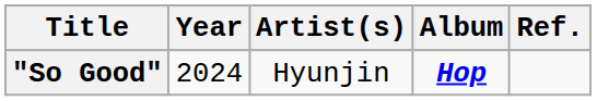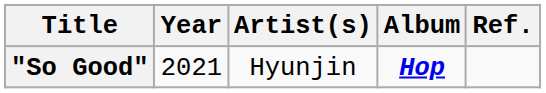"So Good" | Year: 2024 -> 2021
